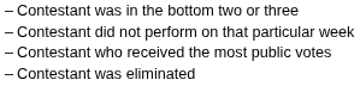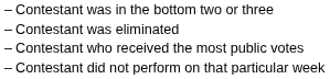rows swapped: Contestant was eliminated <-> Contestant did not perform on that particular week
